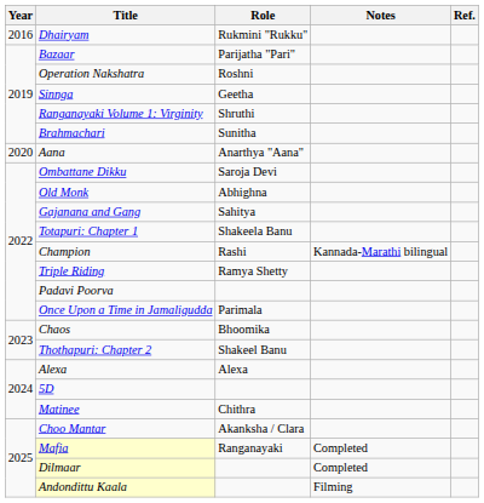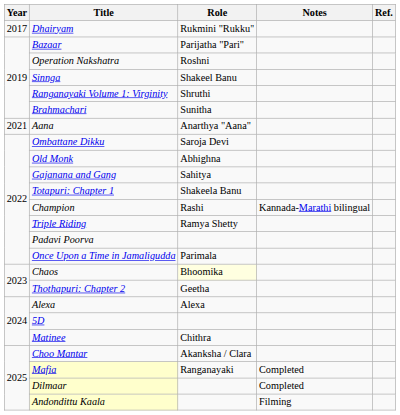Dhairyam | Year: 2016 -> 2017
Sinnga | Role: Geetha -> Shakeel Banu
Aana | Year: 2020 -> 2021
Chaos | Role: no background -> lightyellow background
Thothapuri: Chapter 2 | Role: Shakeel Banu -> Geetha
